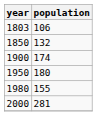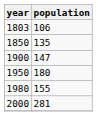1850 | population: 132 -> 135
1900 | population: 174 -> 147
